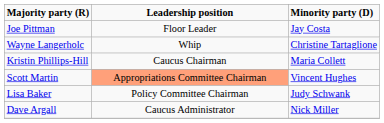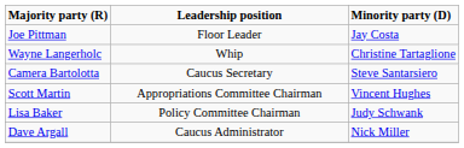- row: Kristin Phillips-Hill | Caucus Chairman | Maria Collett
+ row: Camera Bartolotta | Caucus Secretary | Steve Santarsiero
Scott Martin | Leadership position: lightsalmon background -> no background
